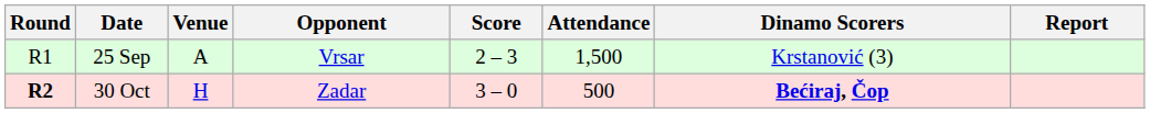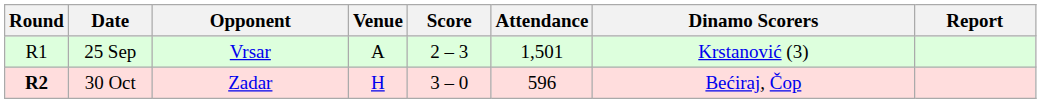columns swapped: Venue <-> Opponent
25 Sep | Attendance: 1,500 -> 1,501
30 Oct | Attendance: 500 -> 596
30 Oct | Dinamo Scorers: bold -> normal
